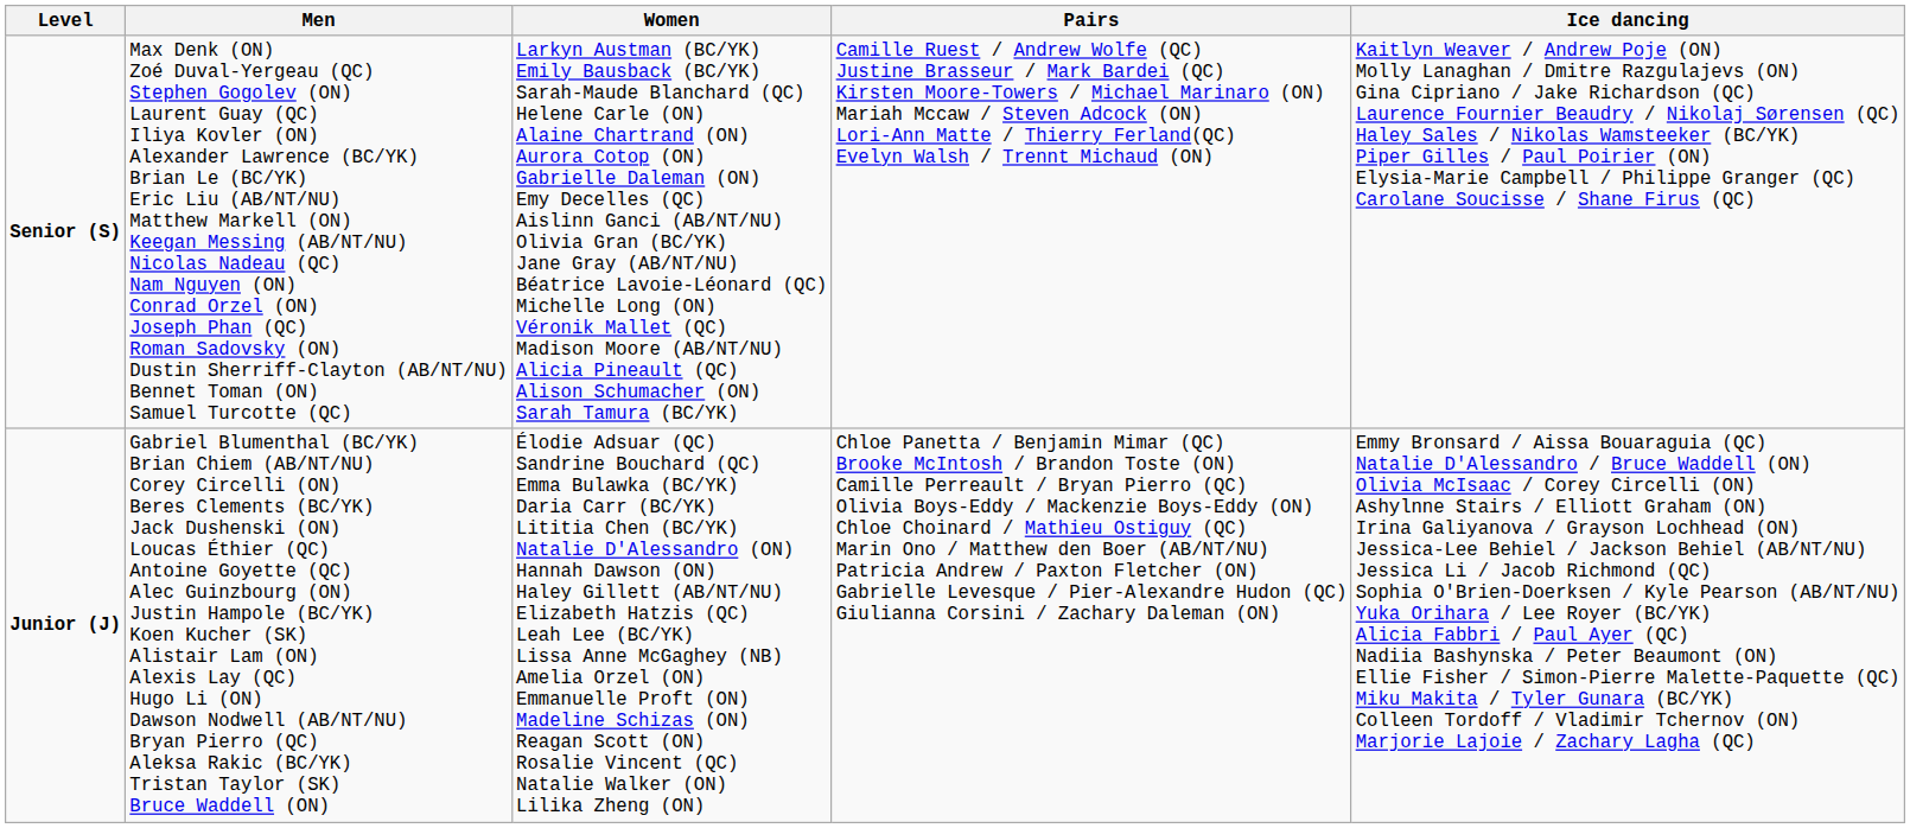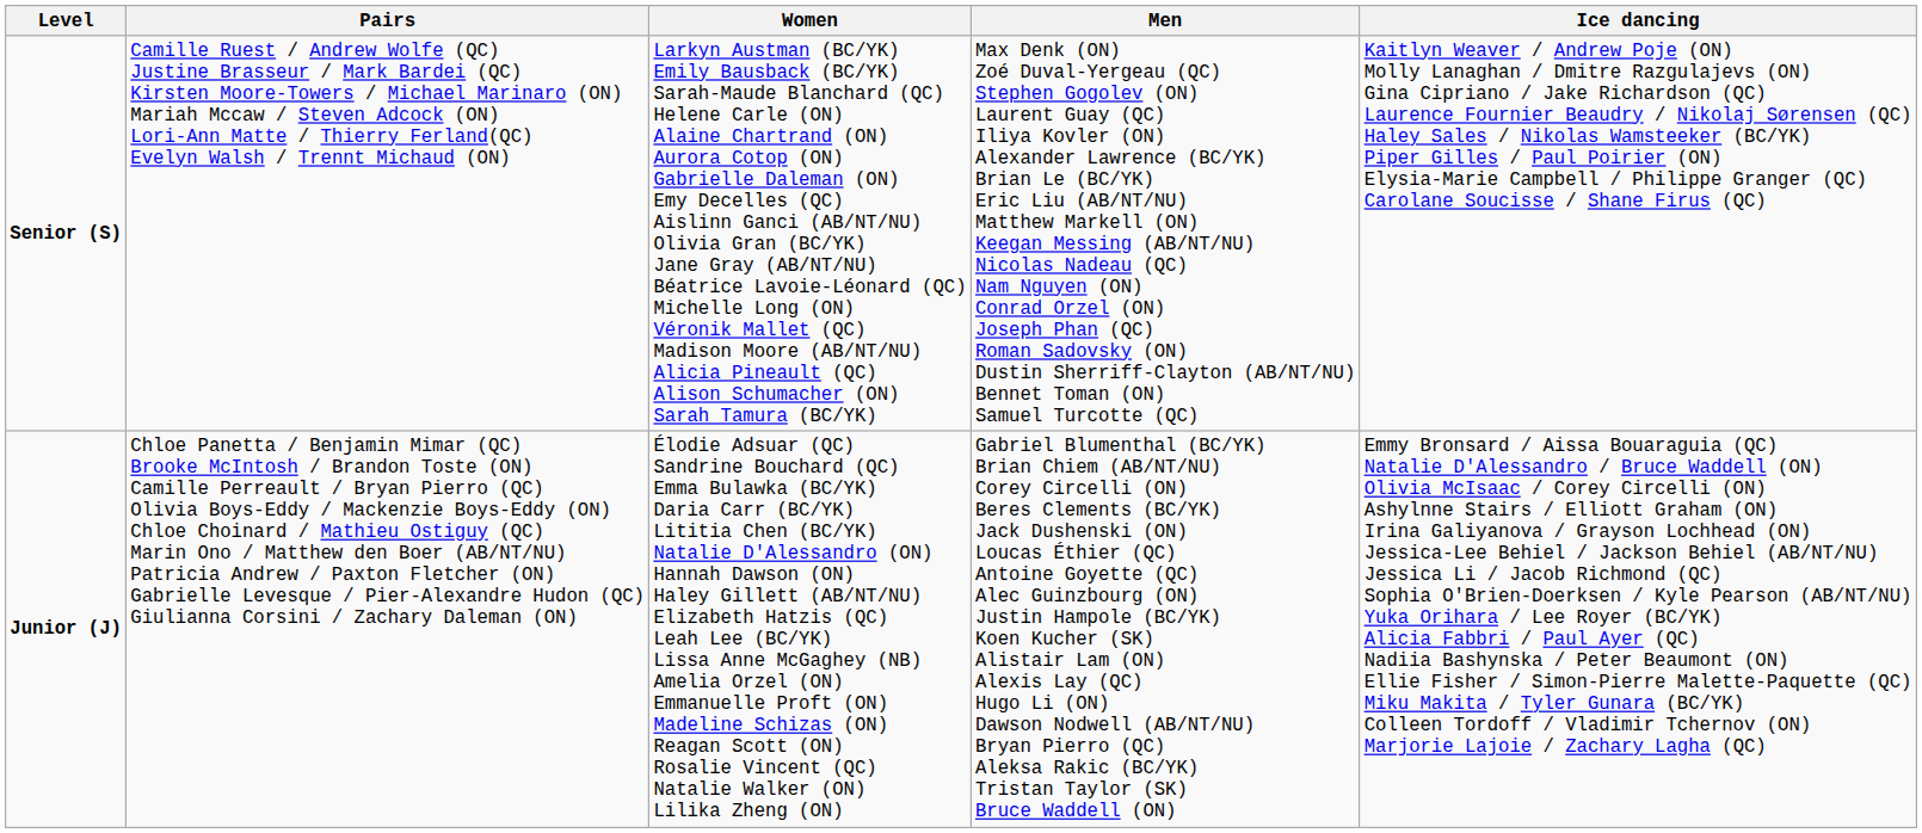columns swapped: Men <-> Pairs
